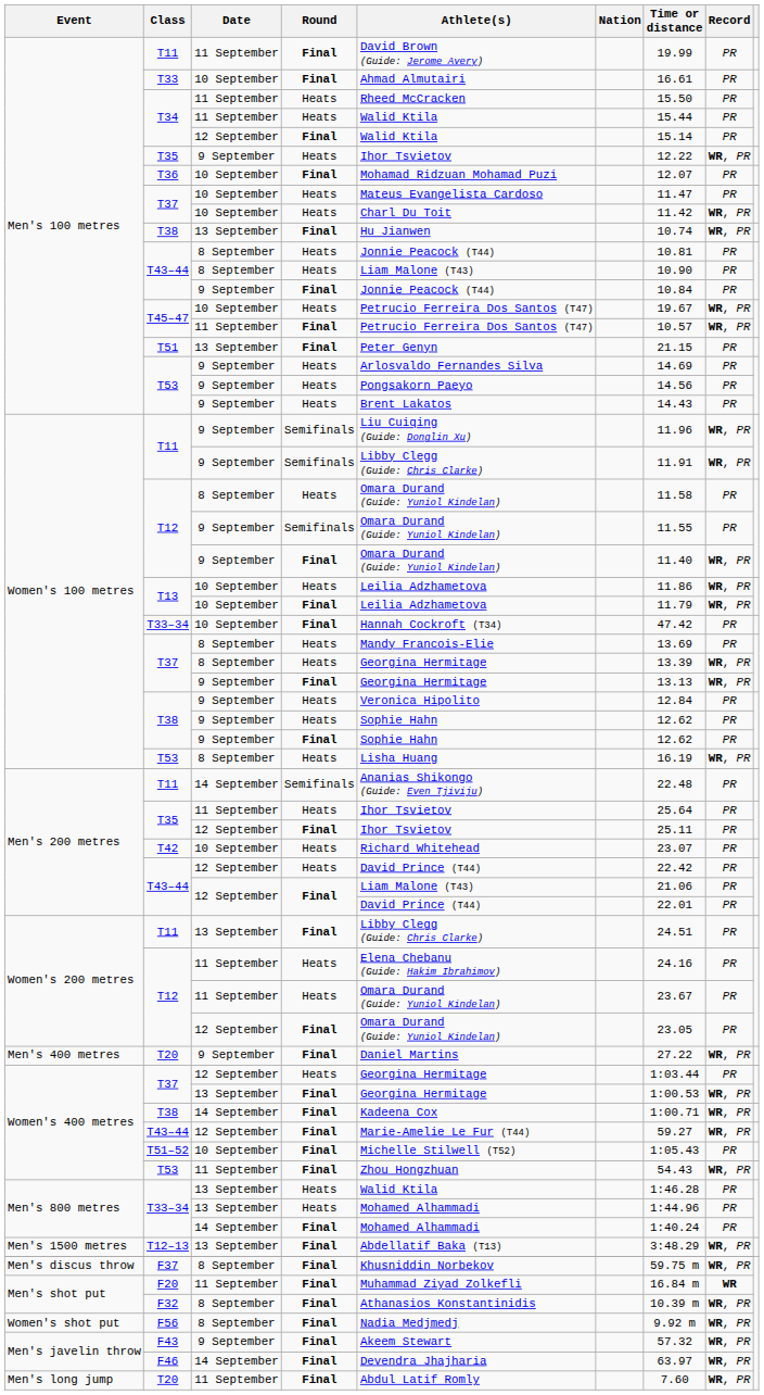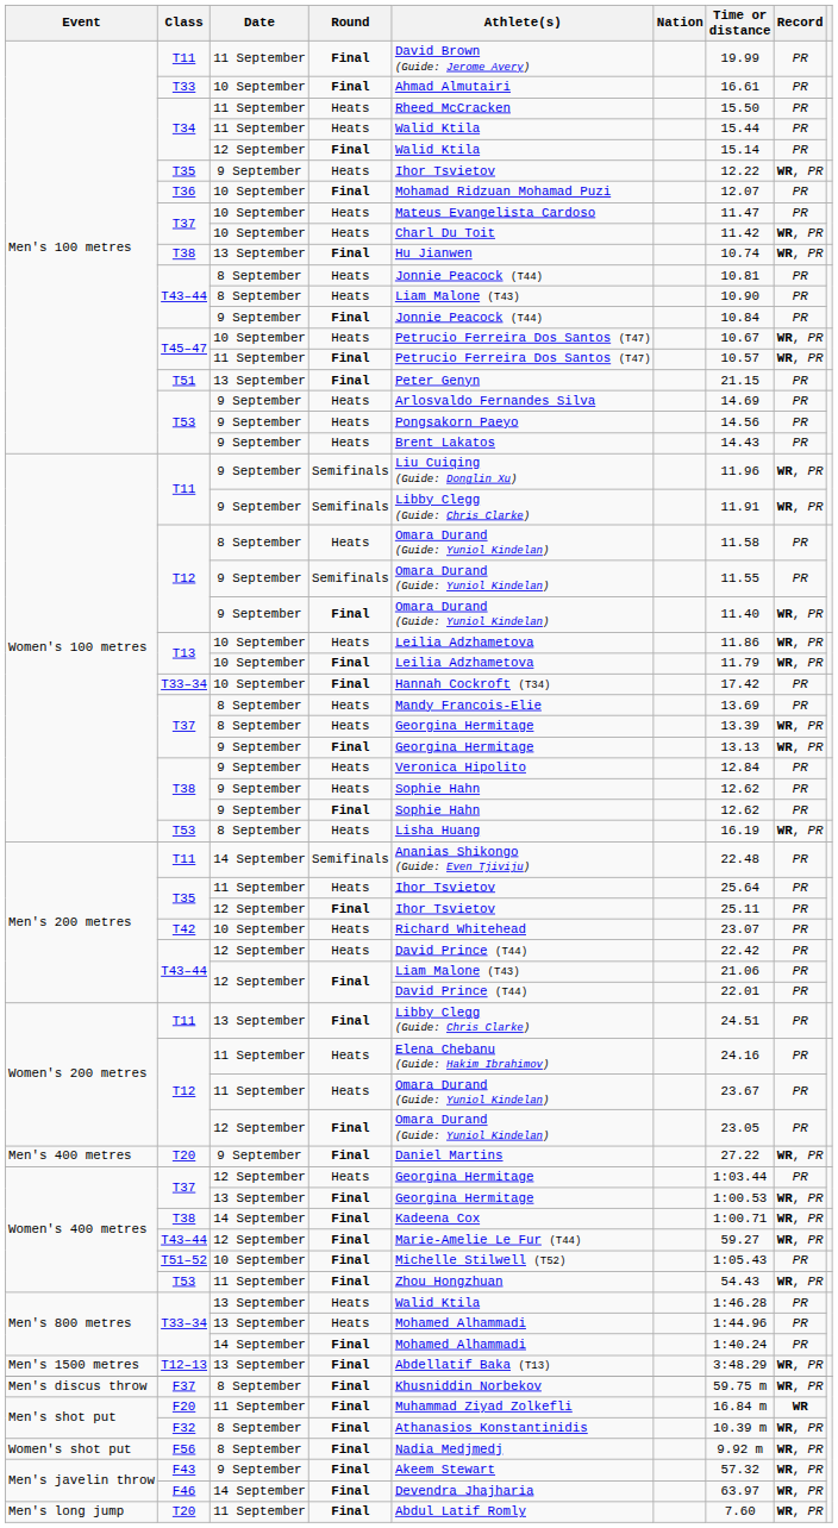T45–47 / 10 September | Time or distance: 19.67 -> 10.67
T33–34 / 10 September | Time or distance: 47.42 -> 17.42
